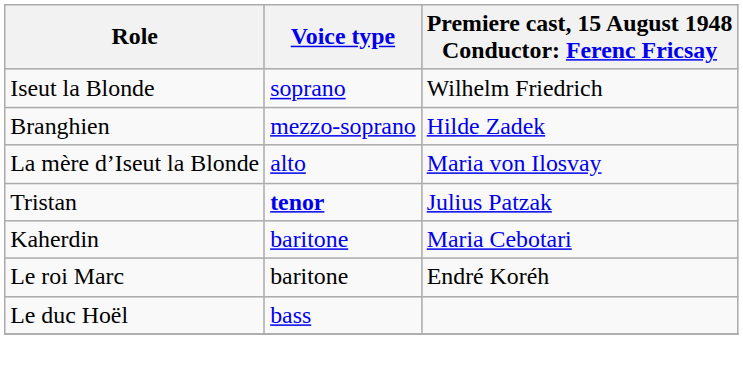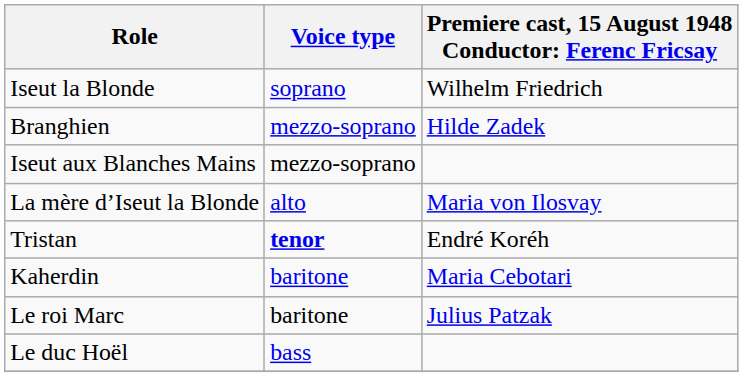+ row: Iseut aux Blanches Mains | mezzo-soprano
Tristan | column 3: Julius Patzak -> Endré Koréh
Le roi Marc | column 3: Endré Koréh -> Julius Patzak
